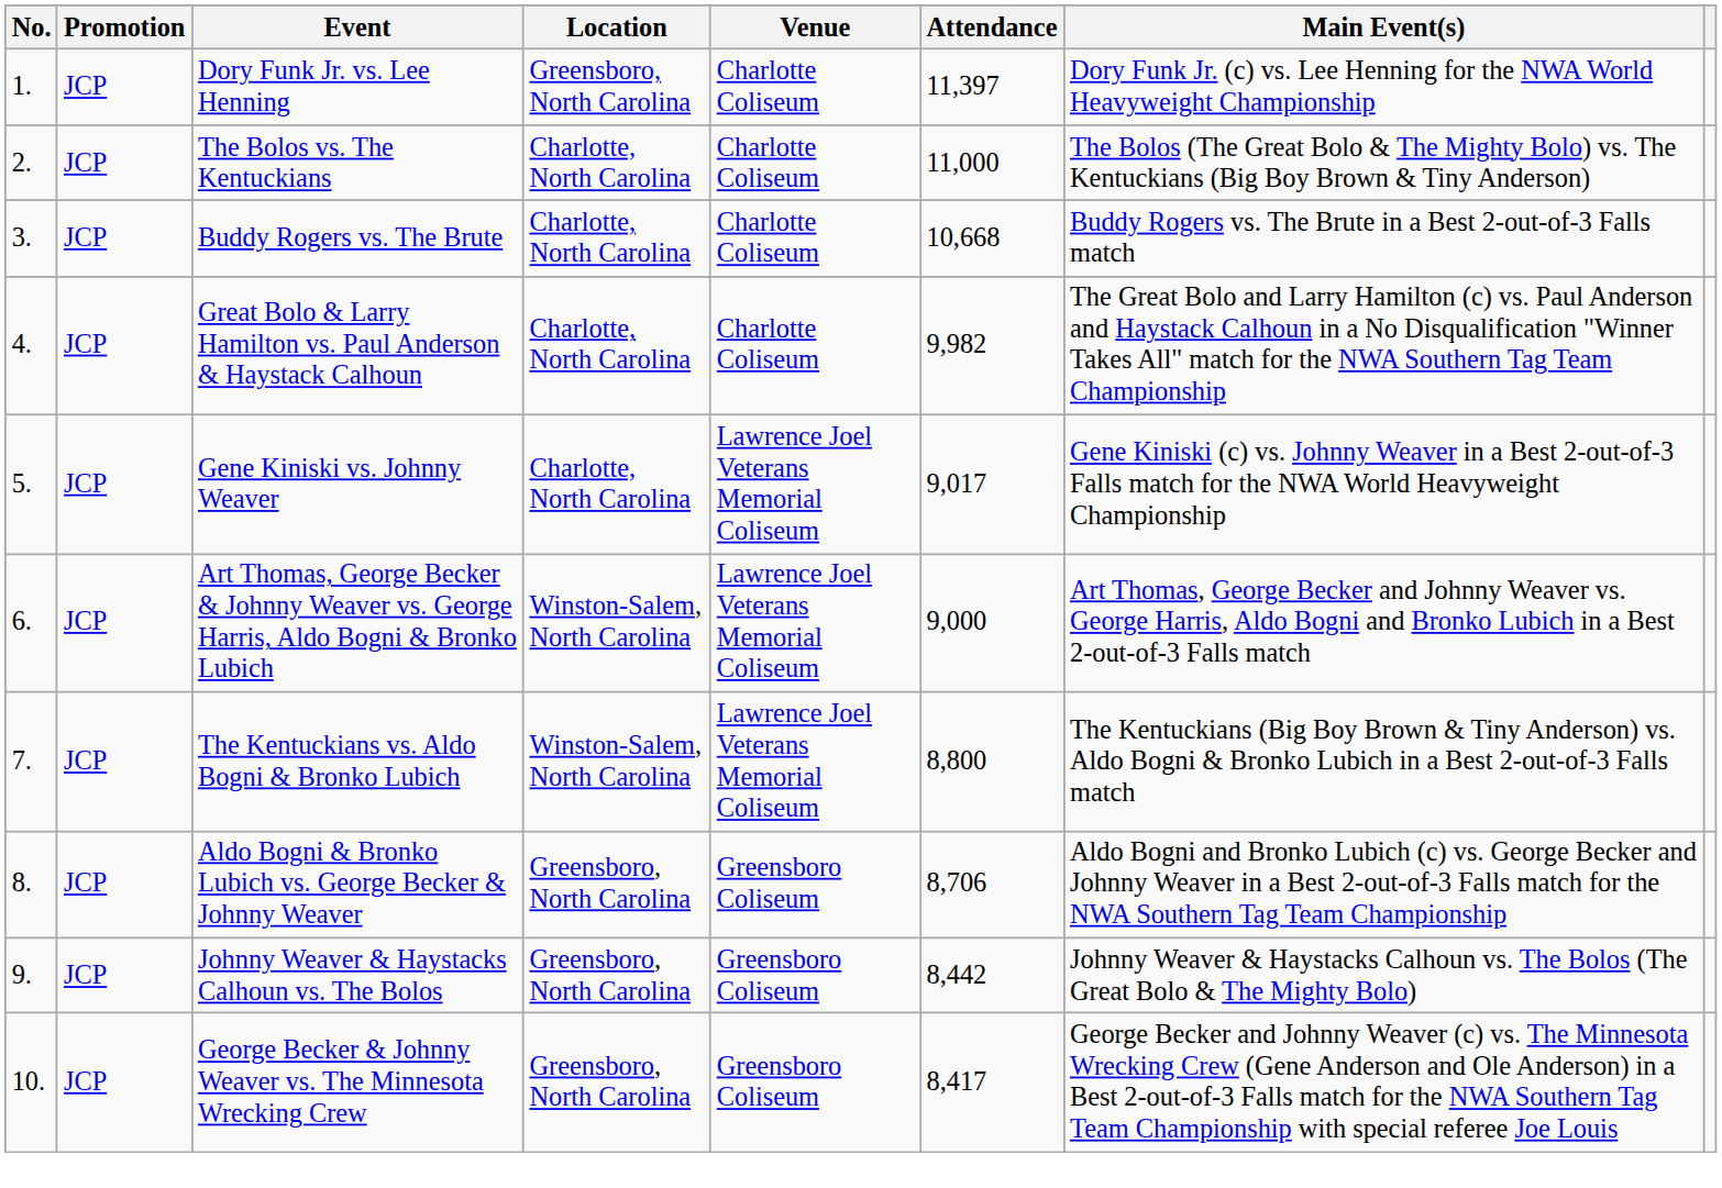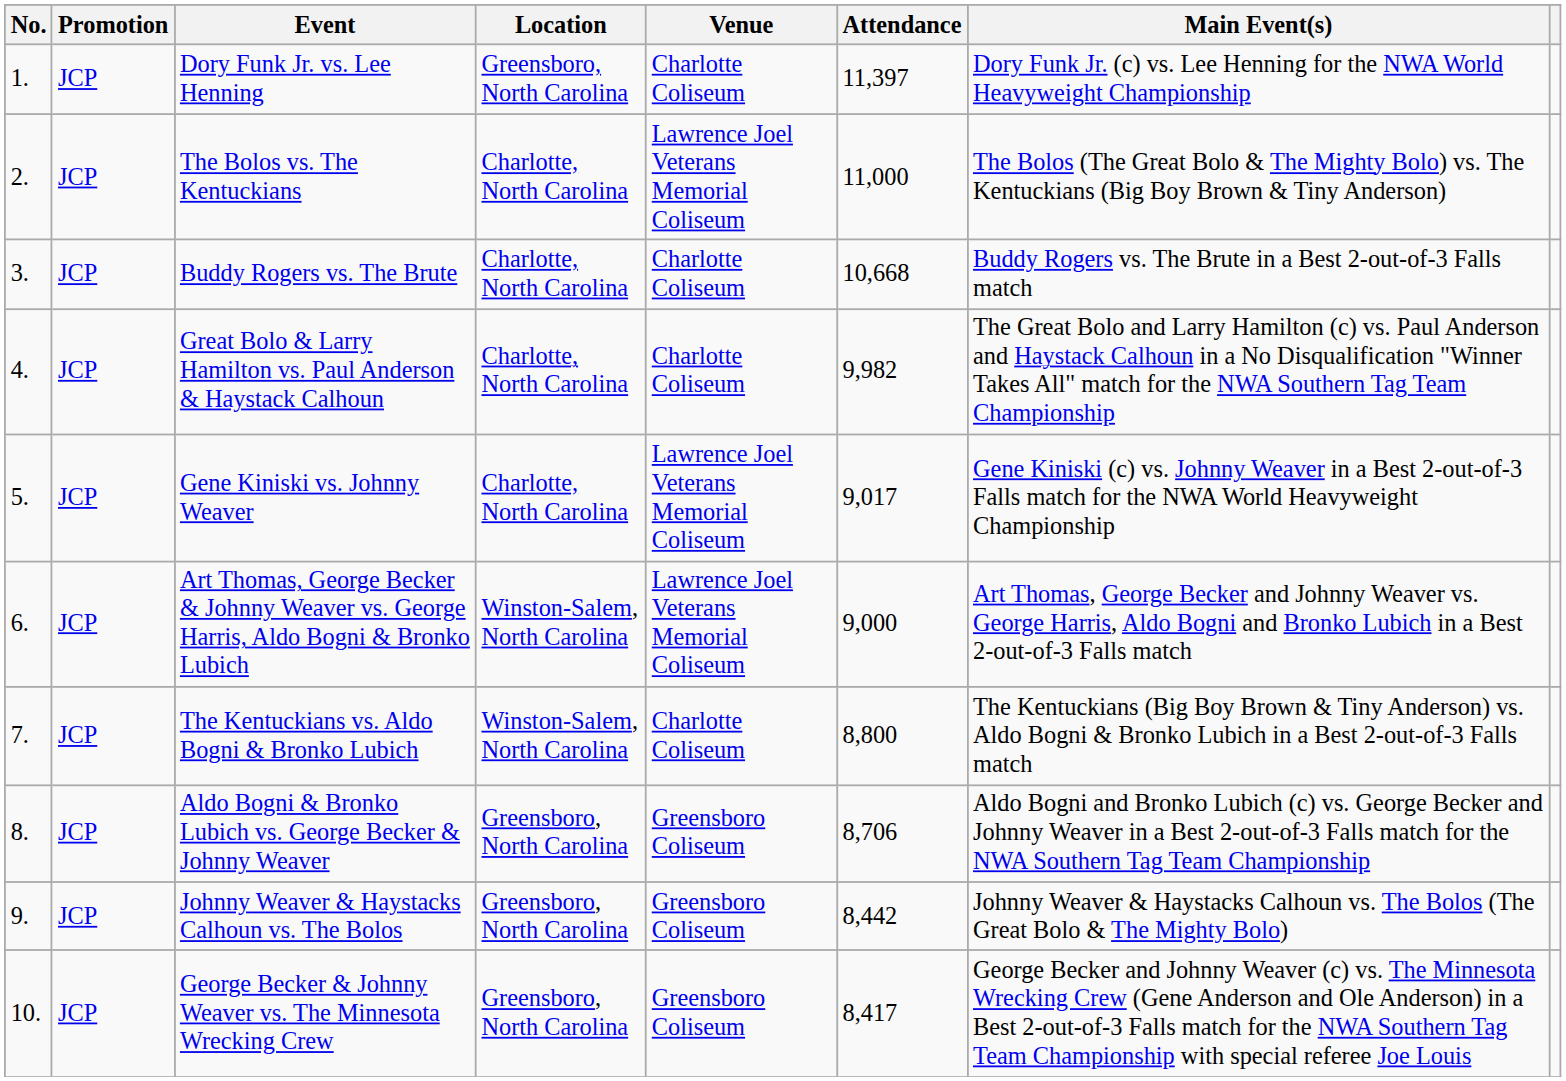The Bolos vs. The Kentuckians | Venue: Charlotte Coliseum -> Lawrence Joel Veterans Memorial Coliseum
The Kentuckians vs. Aldo Bogni & Bronko Lubich | Venue: Lawrence Joel Veterans Memorial Coliseum -> Charlotte Coliseum
